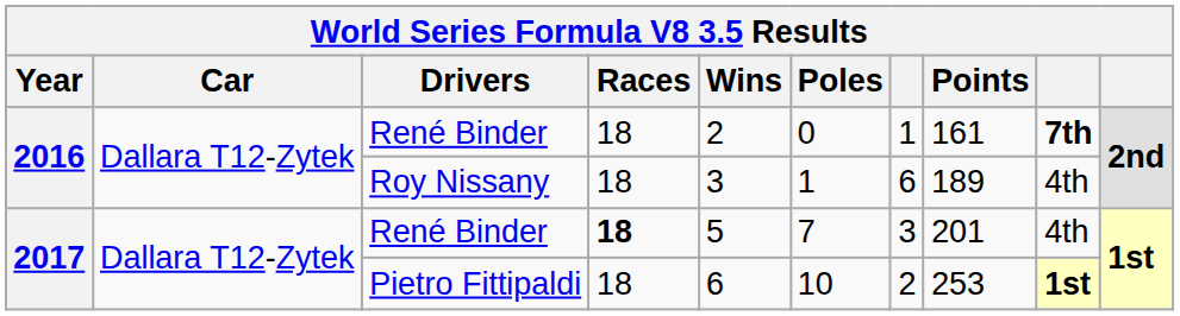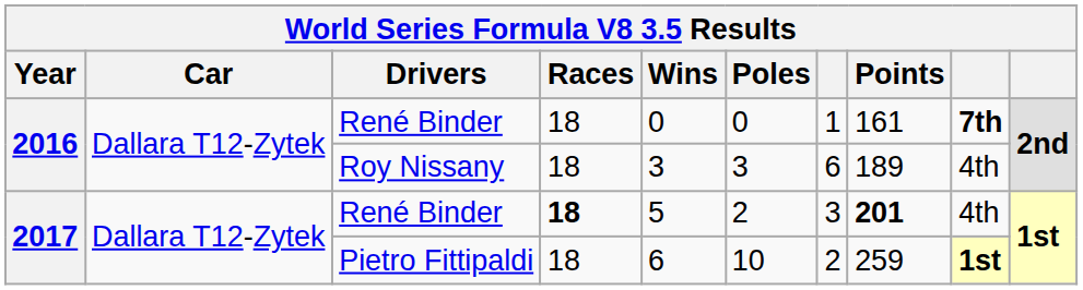2016 / René Binder | Wins: 2 -> 0
Roy Nissany | Poles: 1 -> 3
2017 / René Binder | Poles: 7 -> 2
2017 / René Binder | Points: normal -> bold
Pietro Fittipaldi | Points: 253 -> 259
